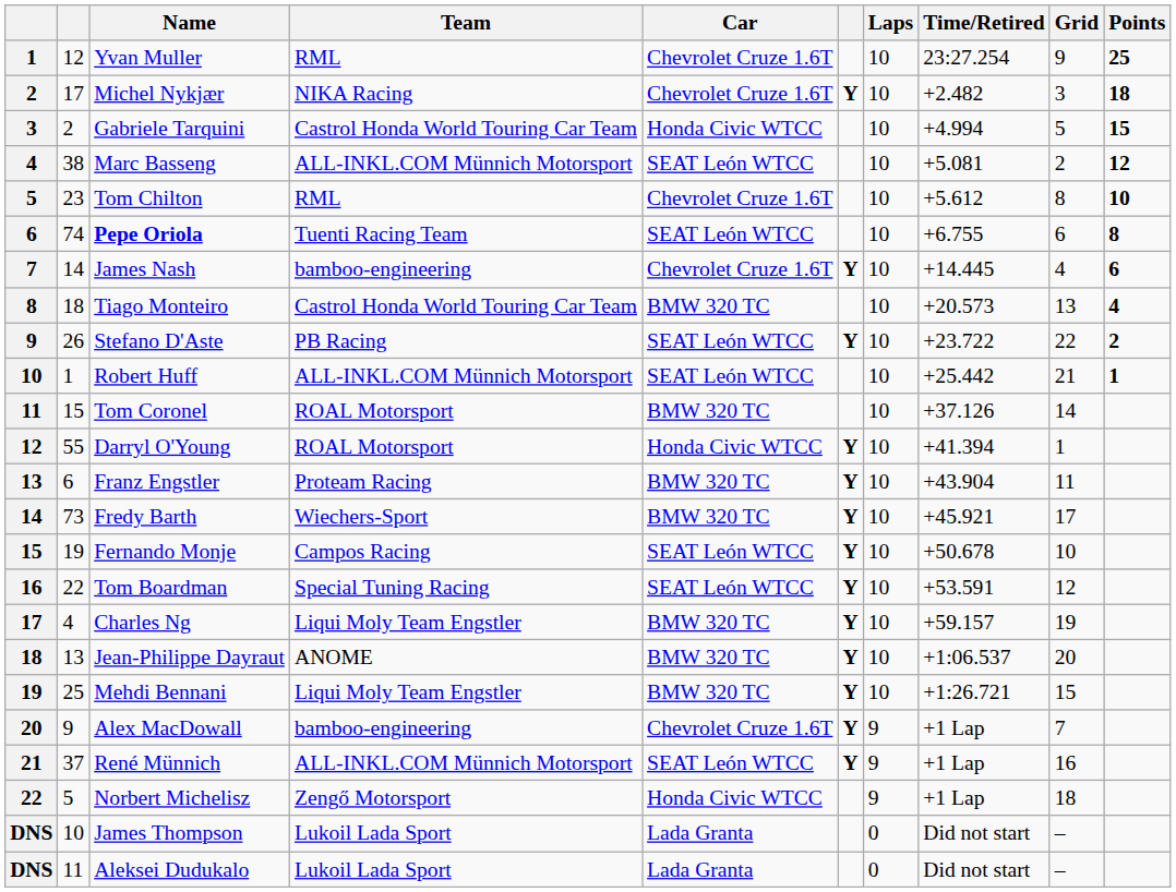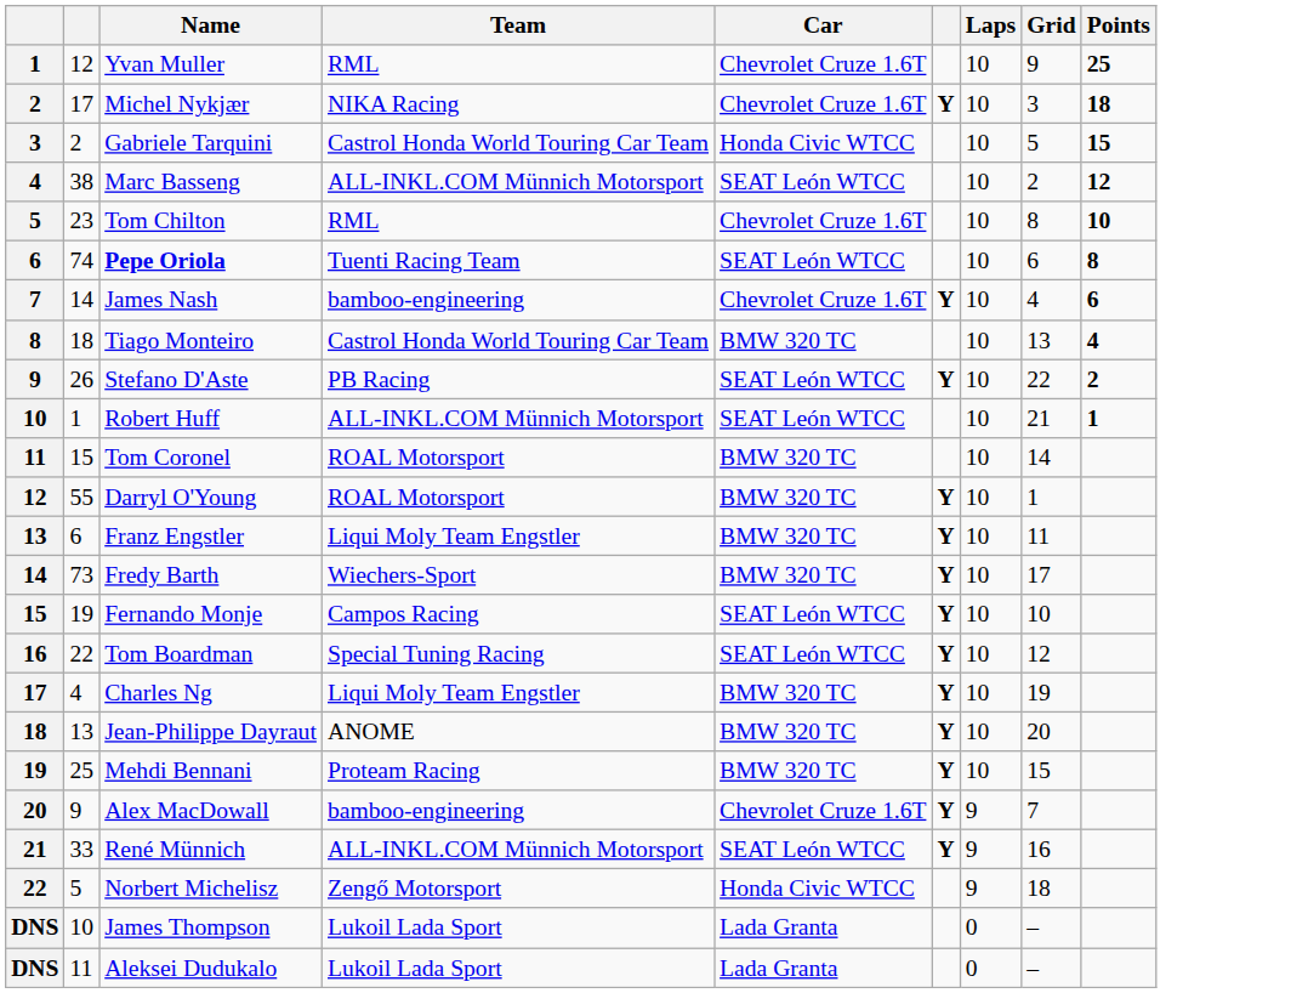- column: Time/Retired | 23:27.254 | +2.482 | +4.994 | +5.081 | +5.612 | +6.755 | +14.445 | +20.573 | +23.722 | +25.442 | +37.126 | +41.394 | +43.904 | +45.921 | +50.678 | +53.591 | +59.157 | +1:06.537 | +1:26.721 | +1 Lap | +1 Lap | +1 Lap | Did not start | Did not start
Darryl O'Young | Car: Honda Civic WTCC -> BMW 320 TC
Franz Engstler | Team: Proteam Racing -> Liqui Moly Team Engstler
Mehdi Bennani | Team: Liqui Moly Team Engstler -> Proteam Racing
René Münnich | column 2: 37 -> 33
